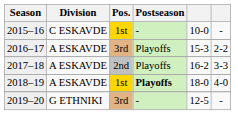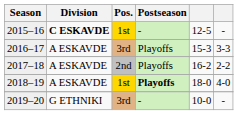2015–16 | Division: normal -> bold
2015–16 | column 5: 10-0 -> 12-5
2016–17 | column 6: 2-2 -> 3-3
2017–18 | column 6: 3-3 -> 2-2
2019–20 | column 5: 12-5 -> 10-0
